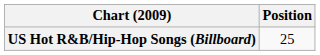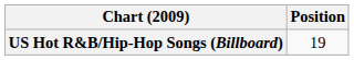US Hot R&B/Hip-Hop Songs (Billboard) | Position: 25 -> 19
